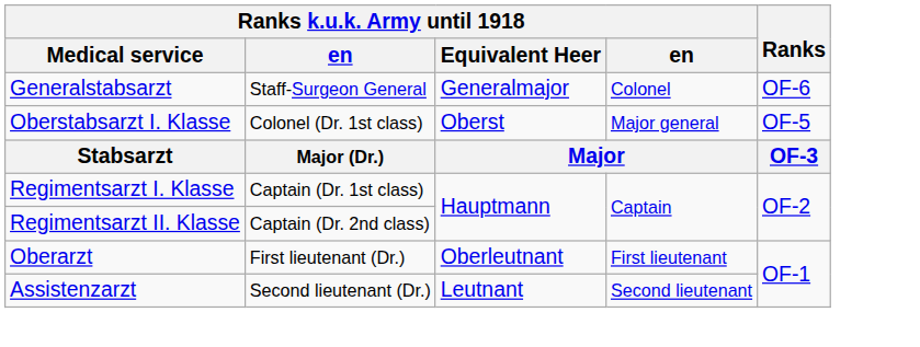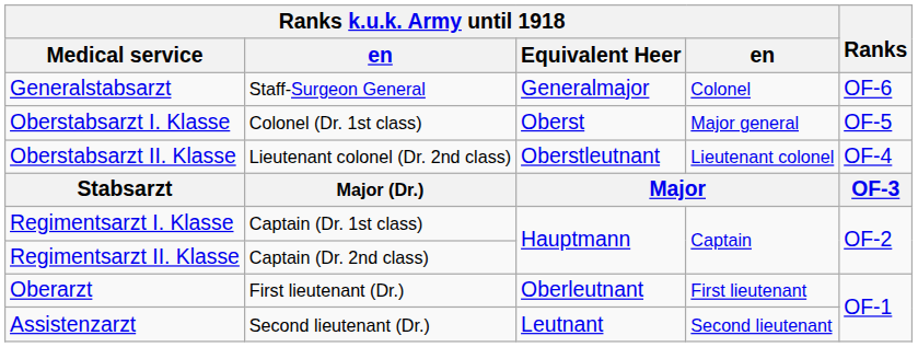+ row: Oberstabsarzt II. Klasse | Lieutenant colonel (Dr. 2nd class) | Oberstleutnant | Lieutenant colonel | OF-4
